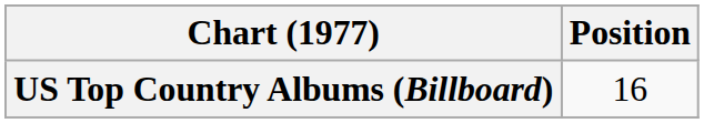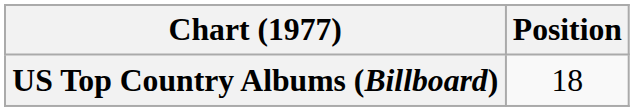US Top Country Albums (Billboard) | Position: 16 -> 18
